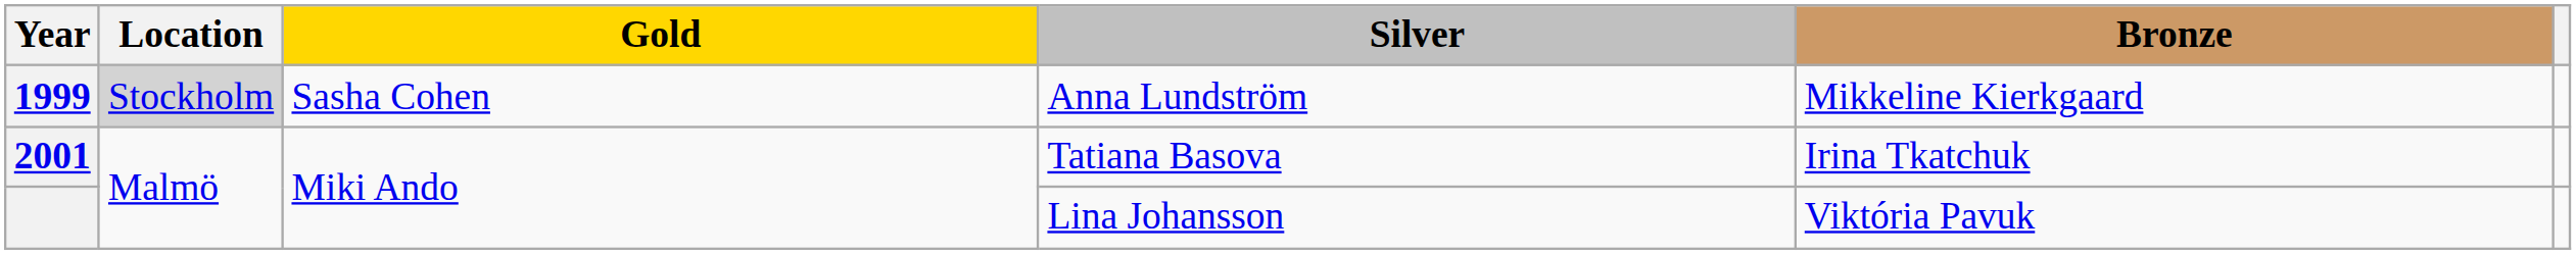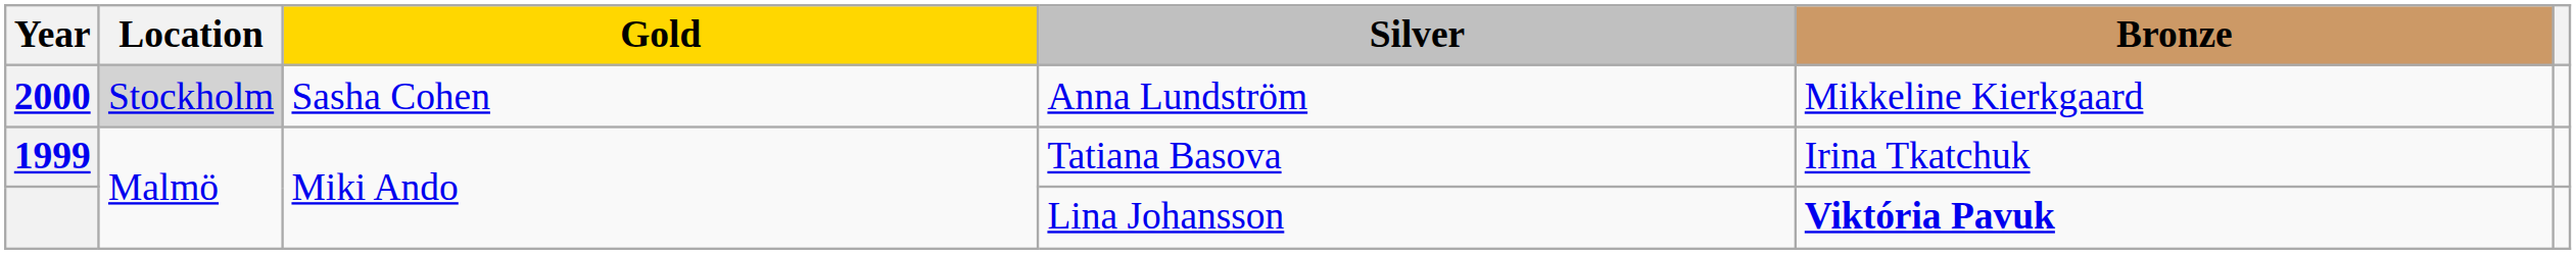Anna Lundström | Year: 1999 -> 2000
Tatiana Basova | Year: 2001 -> 1999
Lina Johansson | Bronze: normal -> bold
